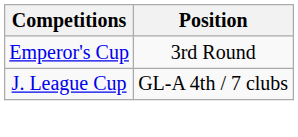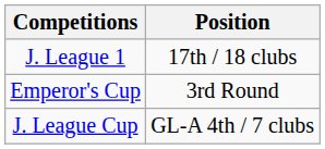+ row: J. League 1 | 17th / 18 clubs
